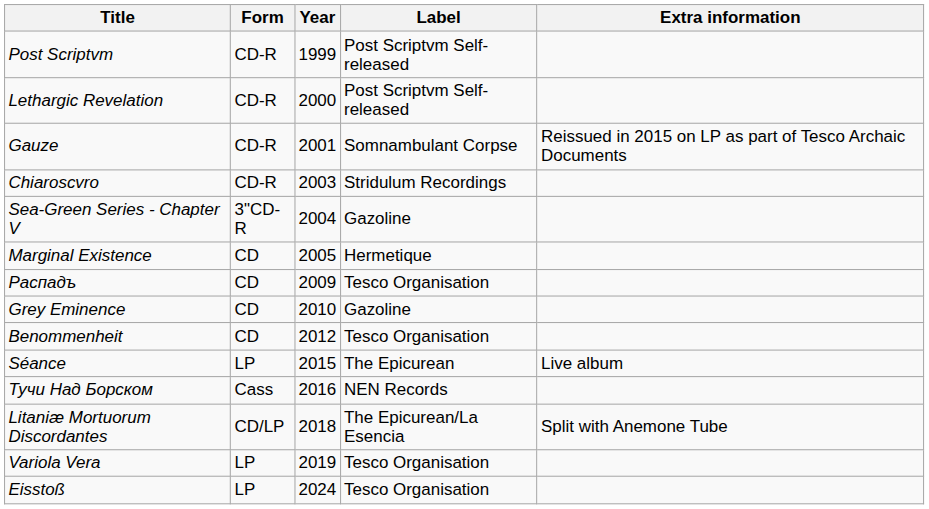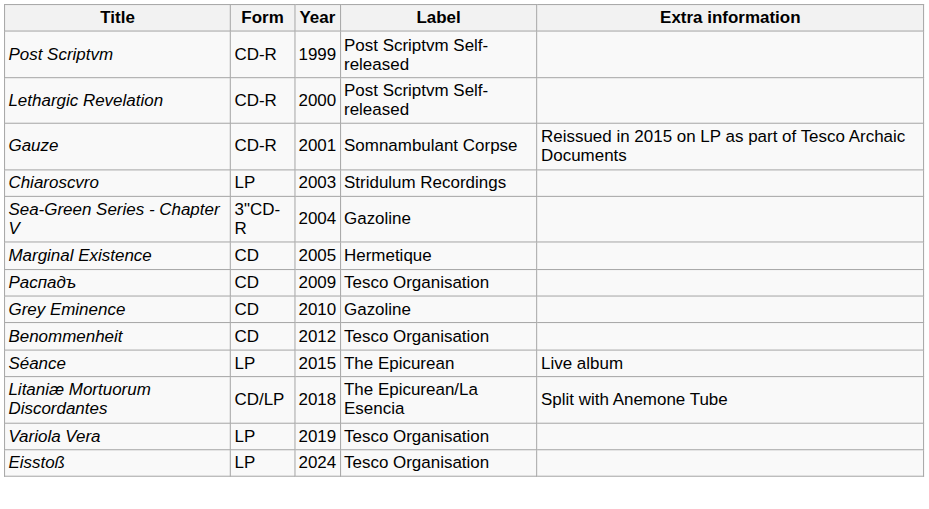Chiaroscvro | Form: CD-R -> LP
- row: Тучи Над Борском | Cass | 2016 | NEN Records
